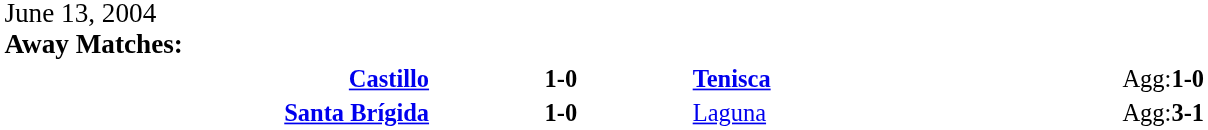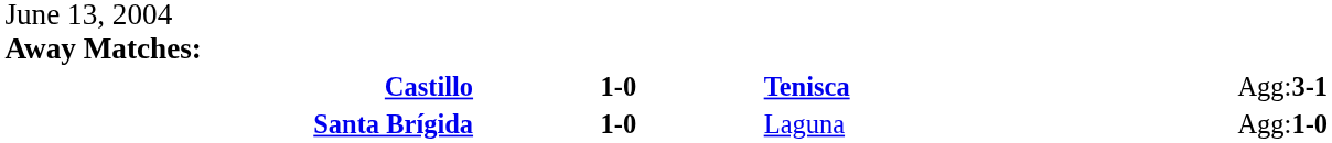Castillo | column 4: Agg:1-0 -> Agg:3-1
Santa Brígida | column 4: Agg:3-1 -> Agg:1-0
